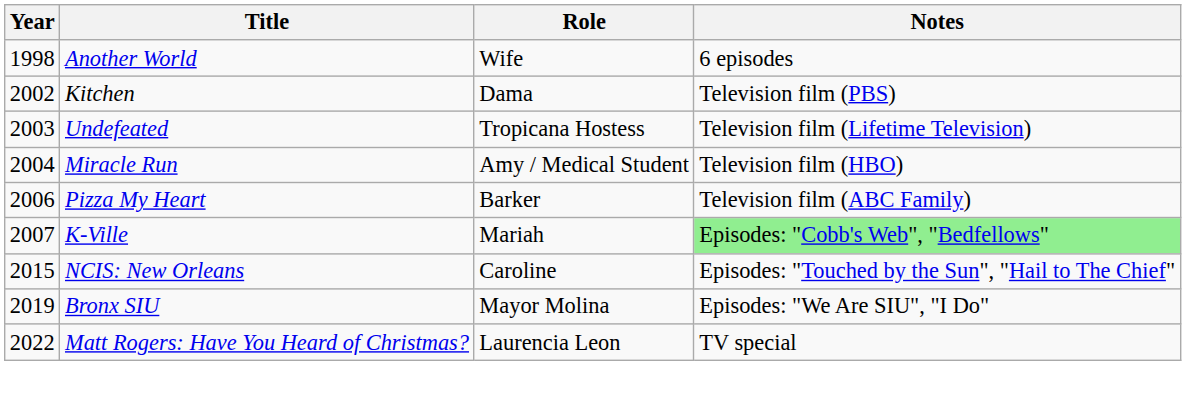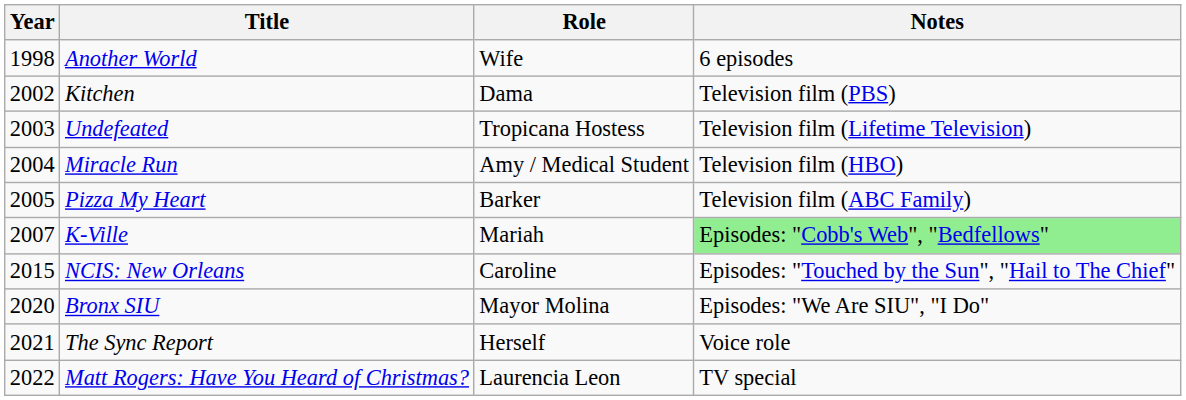Pizza My Heart | Year: 2006 -> 2005
Bronx SIU | Year: 2019 -> 2020
+ row: 2021 | The Sync Report | Herself | Voice role
